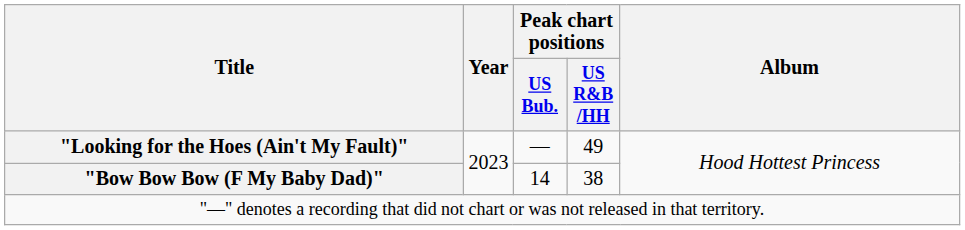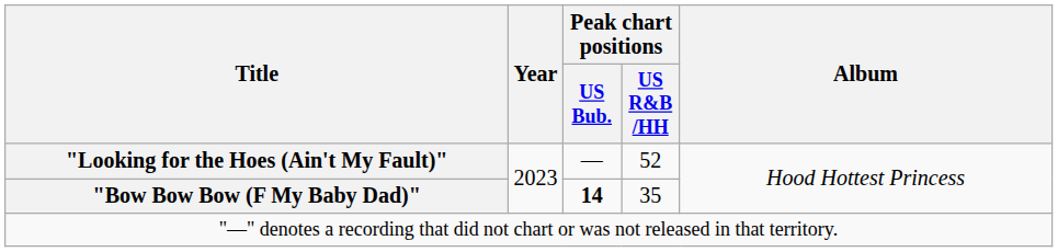"Looking for the Hoes (Ain't My Fault)" | Peak chart positions / US R&B /HH: 49 -> 52
"Bow Bow Bow (F My Baby Dad)" | Peak chart positions / US Bub.: normal -> bold
"Bow Bow Bow (F My Baby Dad)" | Peak chart positions / US R&B /HH: 38 -> 35
